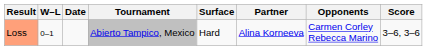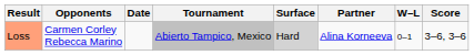columns swapped: W–L <-> Opponents
Loss | Surface: no background -> lightgrey background
